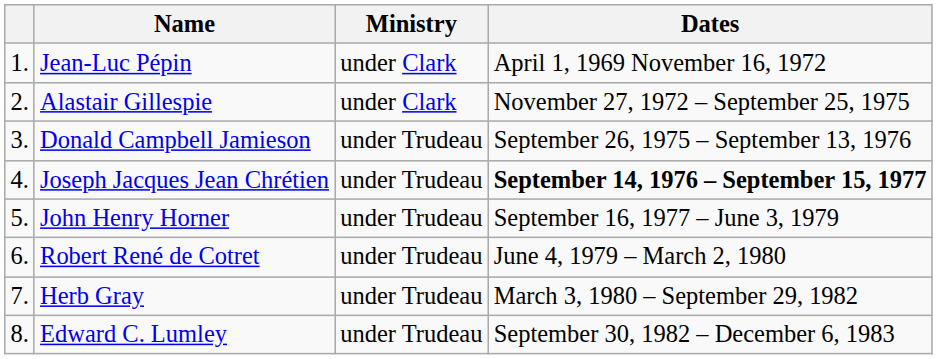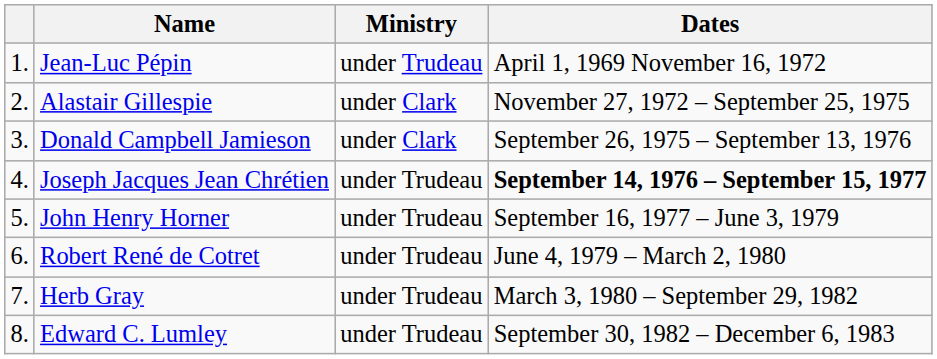Jean-Luc Pépin | Ministry: under Clark -> under Trudeau
Donald Campbell Jamieson | Ministry: under Trudeau -> under Clark
